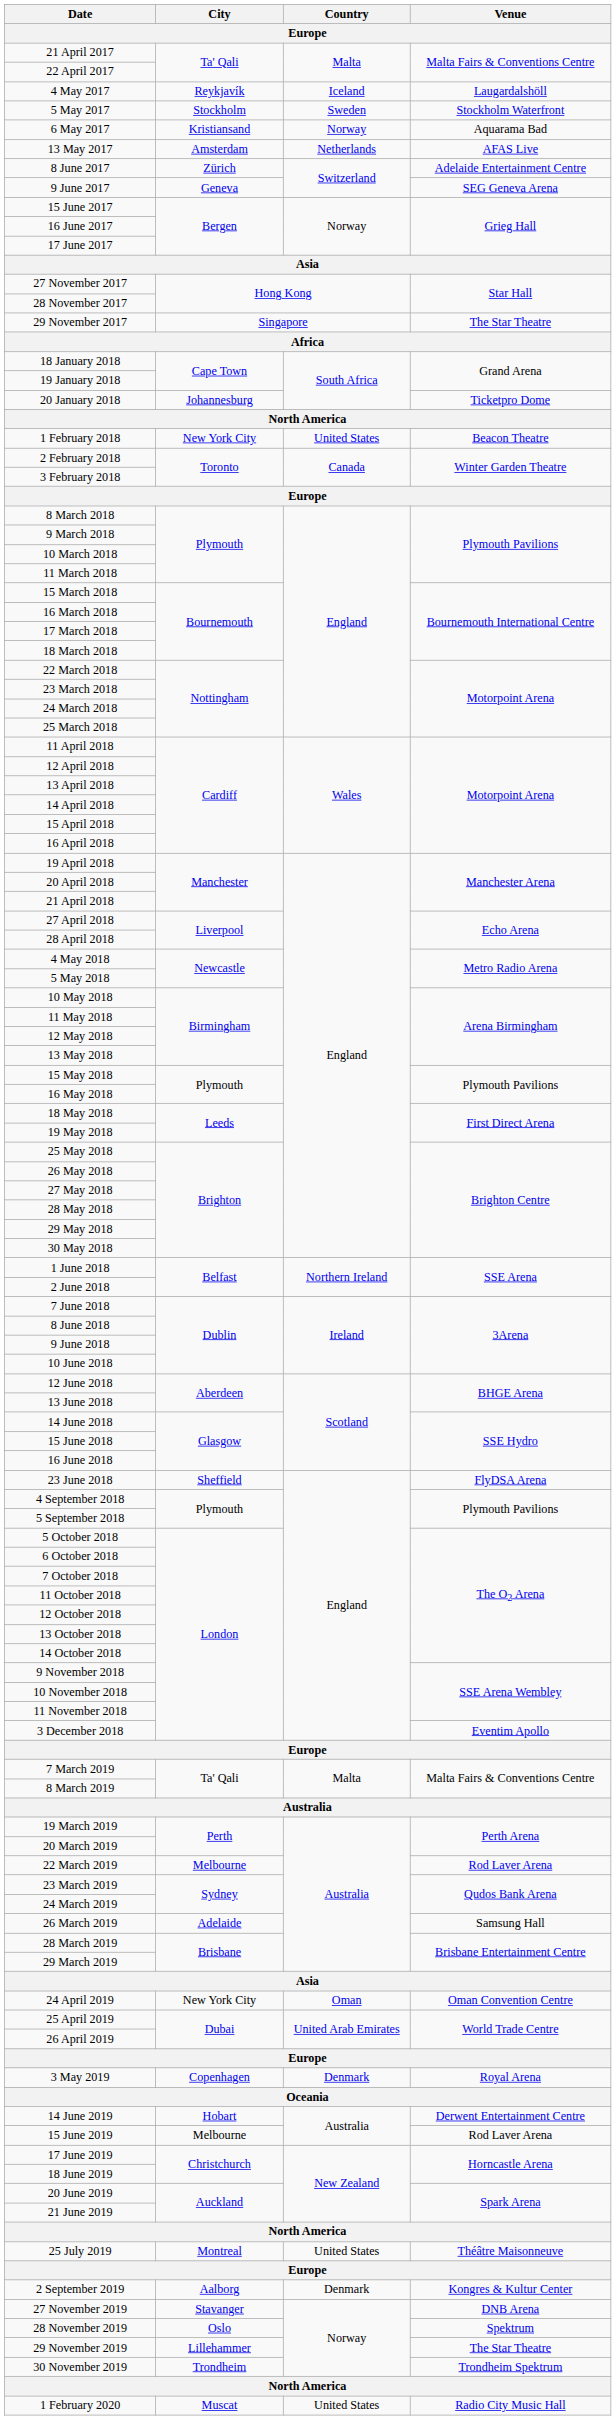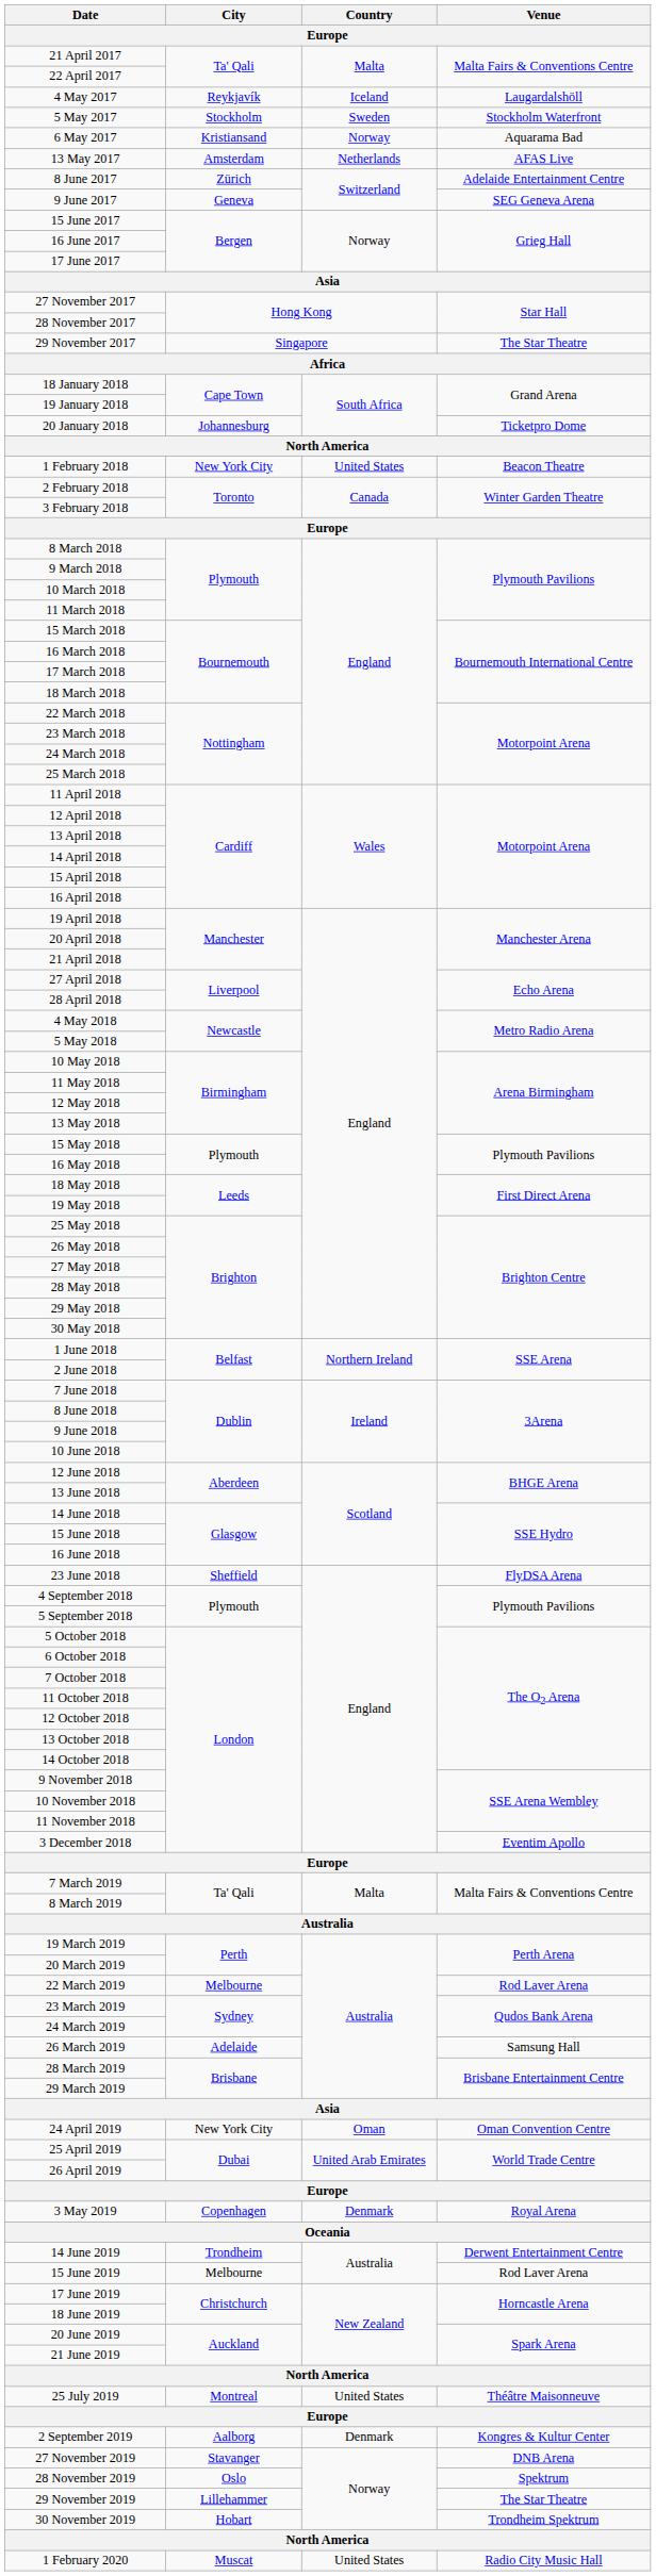14 June 2019 | City: Hobart -> Trondheim
30 November 2019 | City: Trondheim -> Hobart
